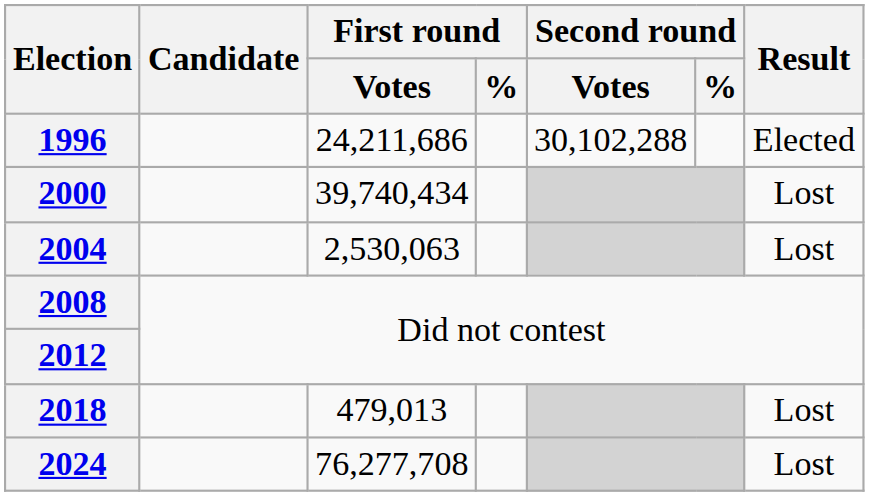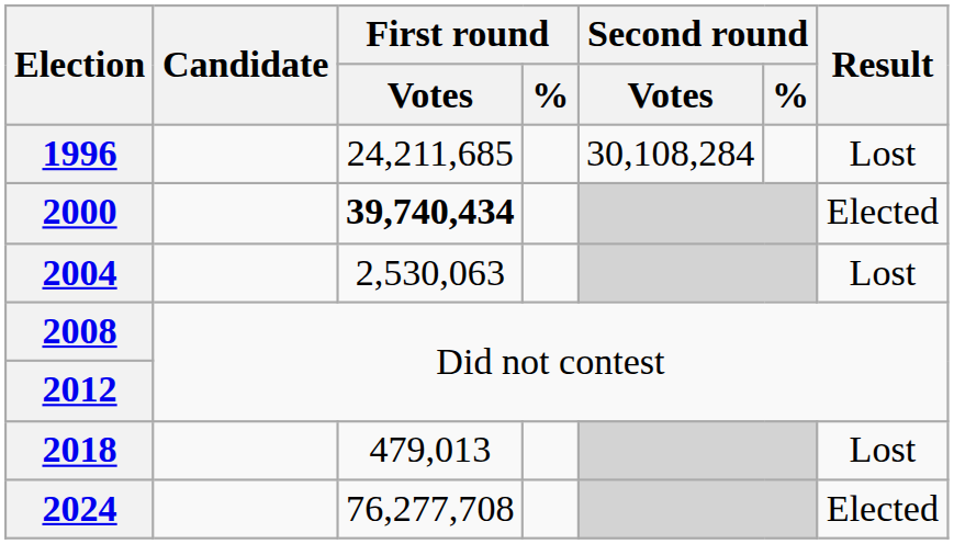1996 | First round / Votes: 24,211,686 -> 24,211,685
1996 | Second round / Votes: 30,102,288 -> 30,108,284
1996 | Result: Elected -> Lost
2000 | First round / Votes: normal -> bold
2000 | Result: Lost -> Elected
2024 | Result: Lost -> Elected
